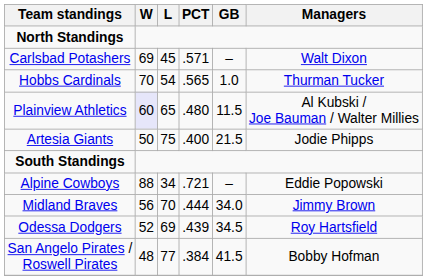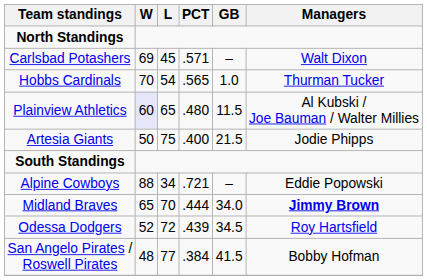Midland Braves | W: 56 -> 65
Midland Braves | Managers: normal -> bold
Odessa Dodgers | L: 69 -> 72
